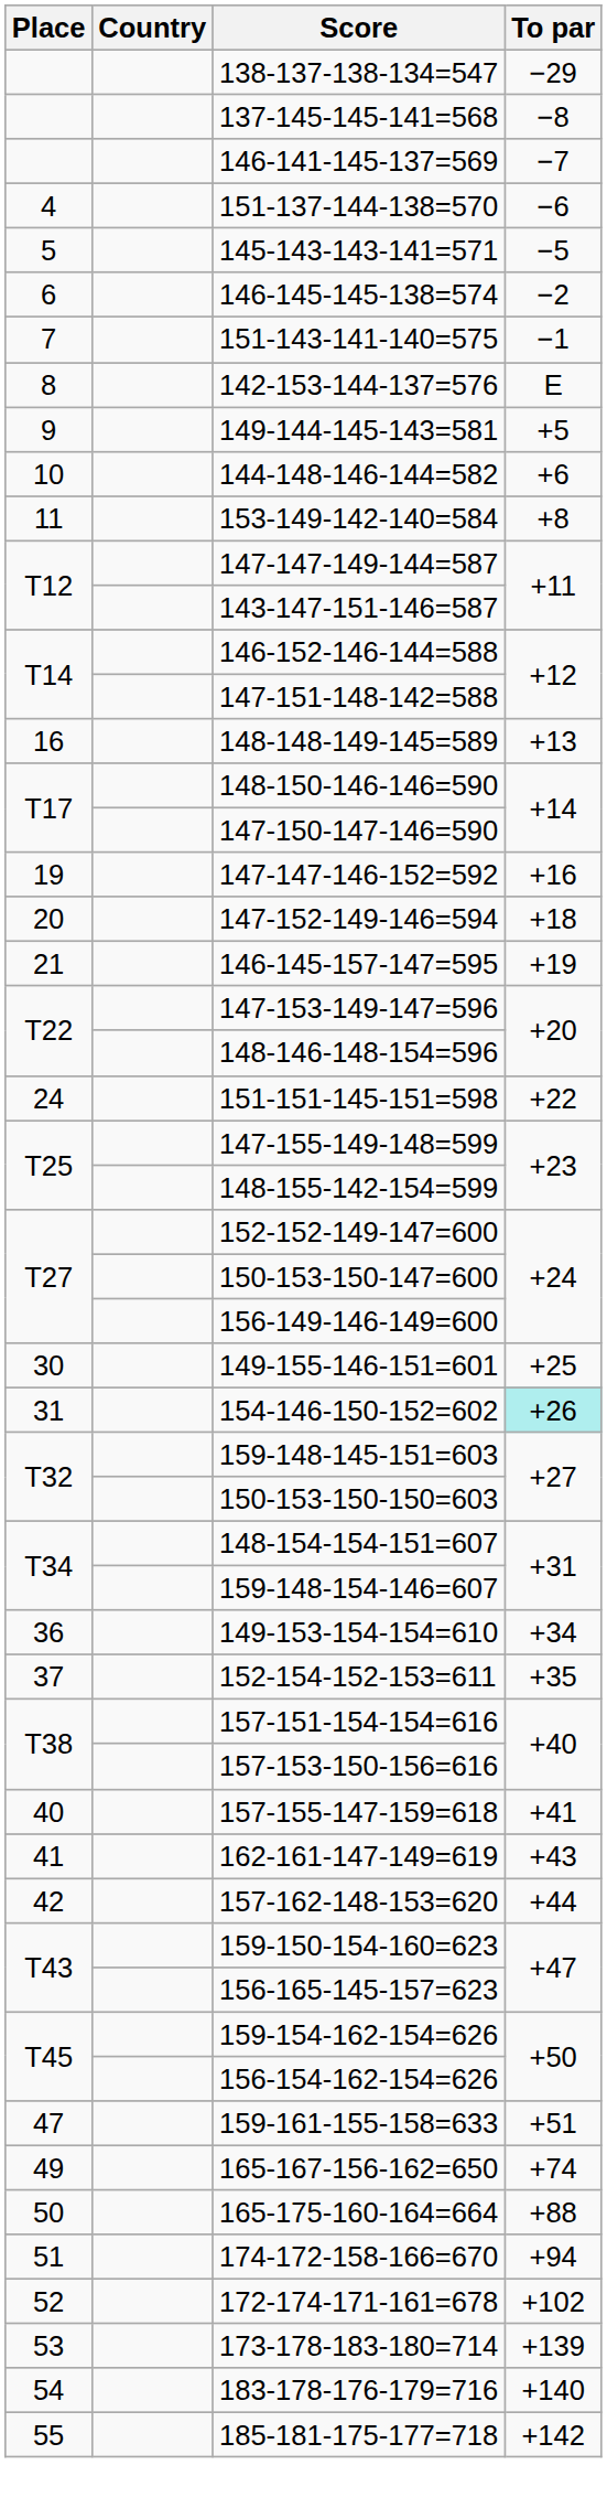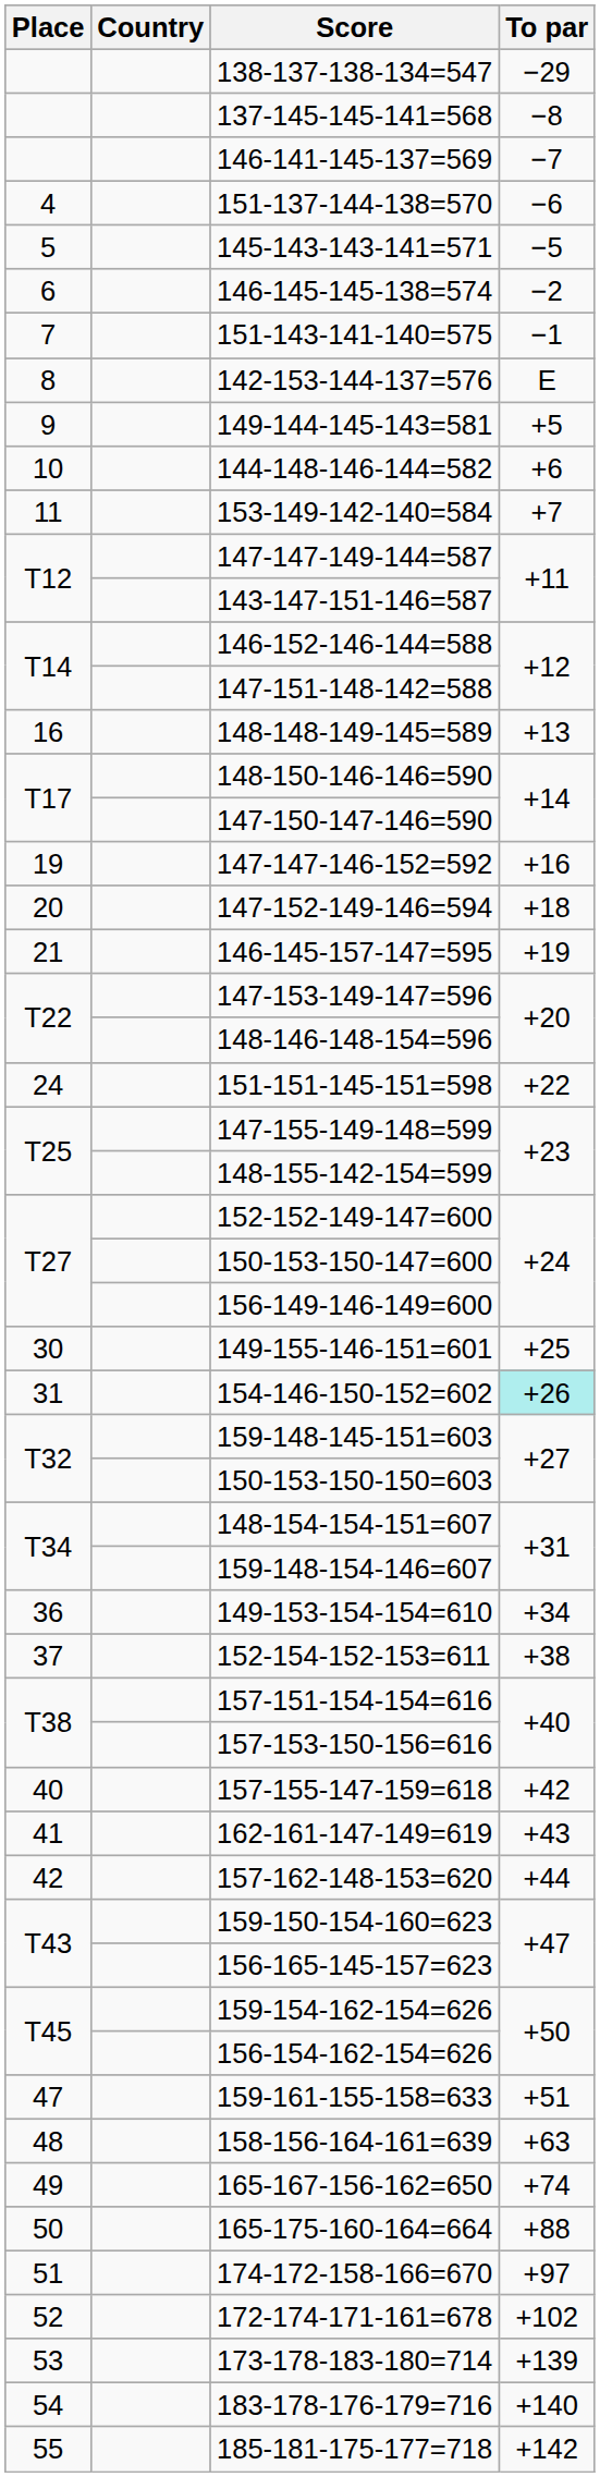153-149-142-140=584 | To par: +8 -> +7
152-154-152-153=611 | To par: +35 -> +38
157-155-147-159=618 | To par: +41 -> +42
+ row: 48 | 158-156-164-161=639 | +63
174-172-158-166=670 | To par: +94 -> +97
